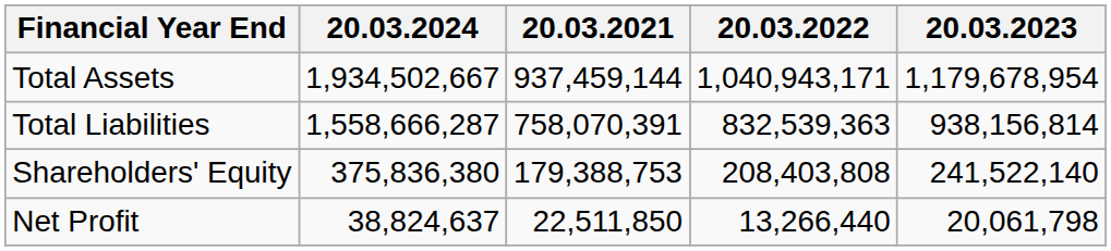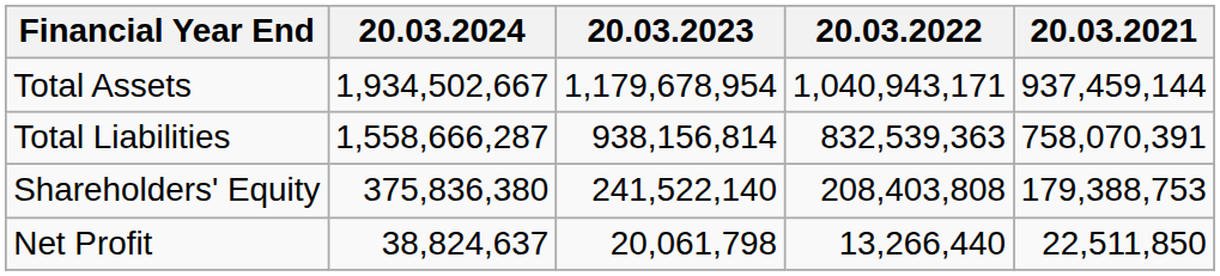columns swapped: 20.03.2023 <-> 20.03.2021
